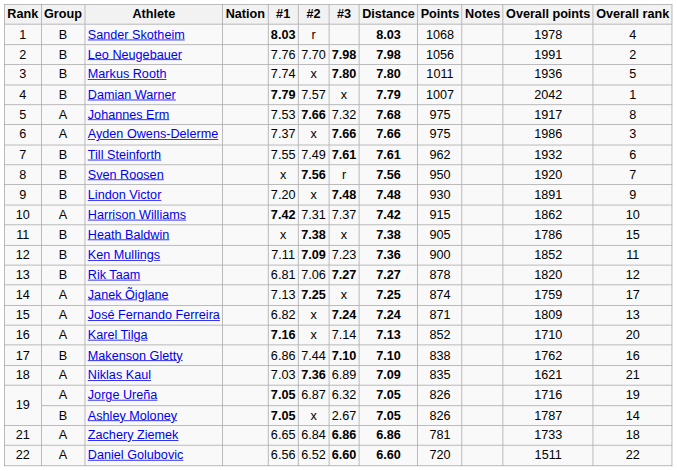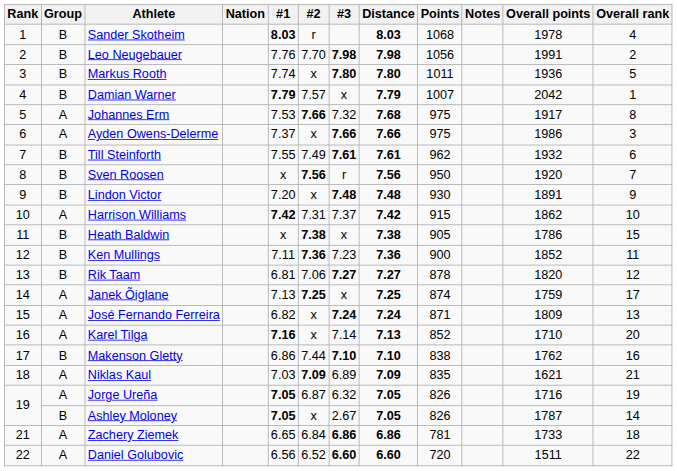Ken Mullings | #2: 7.09 -> 7.36
Niklas Kaul | #2: 7.36 -> 7.09
